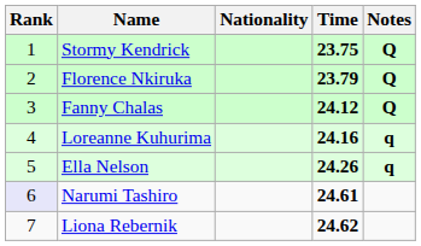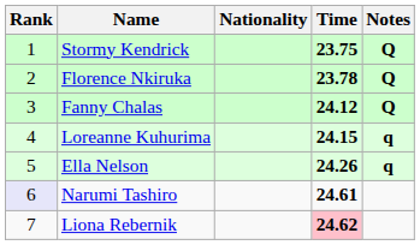Florence Nkiruka | Time: 23.79 -> 23.78
Loreanne Kuhurima | Time: 24.16 -> 24.15
Liona Rebernik | Time: no background -> pink background
